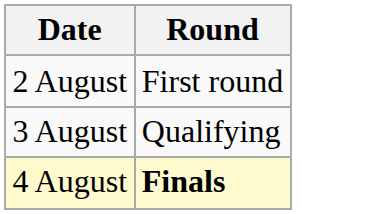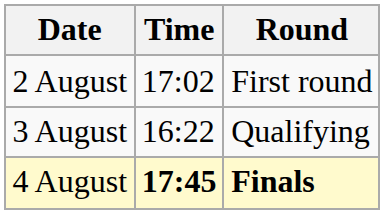+ column: Time | 17:02 | 16:22 | 17:45
